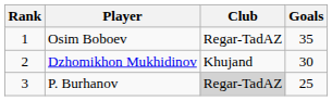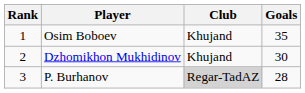Osim Boboev | Club: Regar-TadAZ -> Khujand
P. Burhanov | Goals: 25 -> 28
